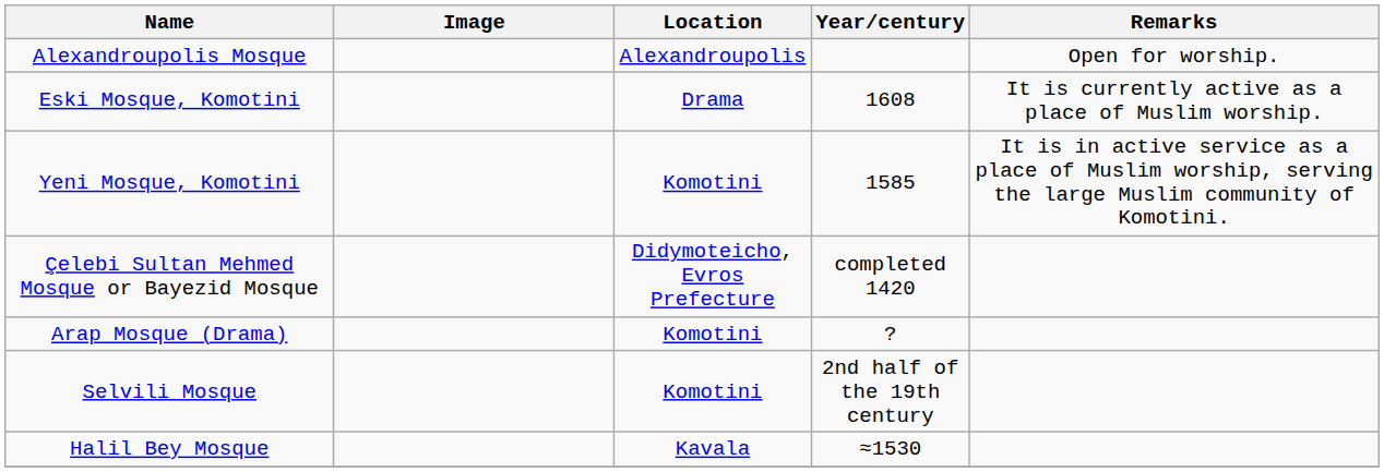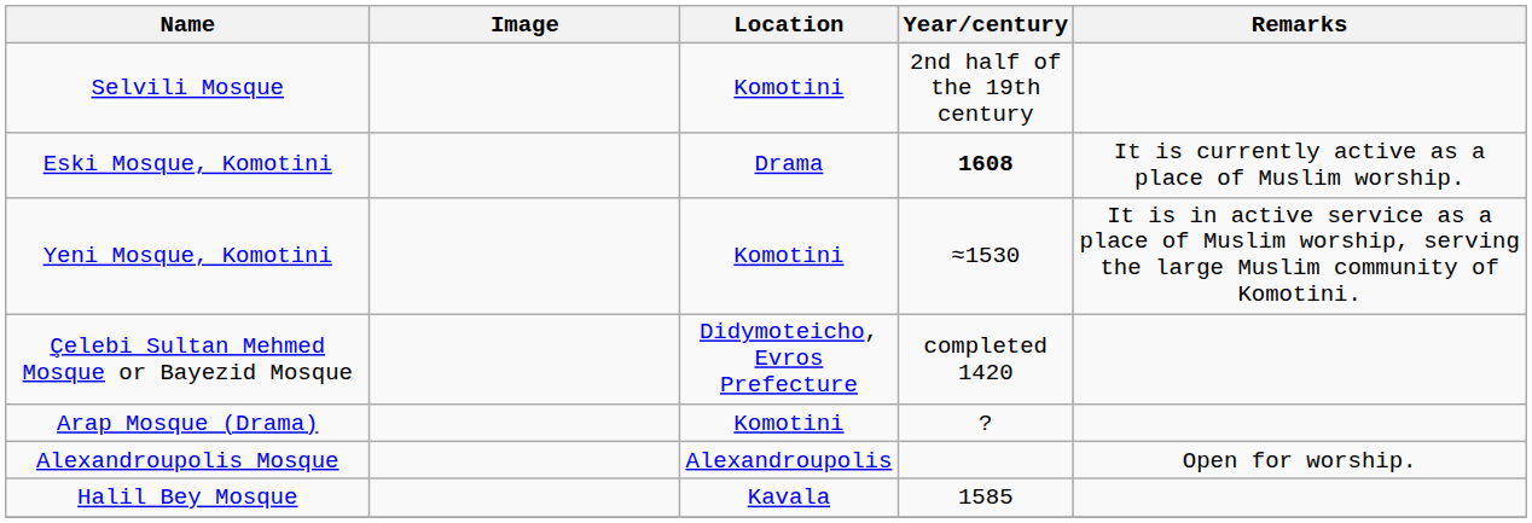rows swapped: Alexandroupolis Mosque <-> Selvili Mosque
Eski Mosque, Komotini | Year/century: normal -> bold
Yeni Mosque, Komotini | Year/century: 1585 -> ≈1530
Halil Bey Mosque | Year/century: ≈1530 -> 1585
